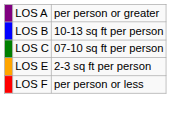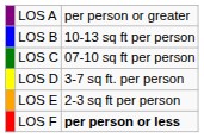+ row: LOS D | 3-7 sq ft. per person
LOS F | column 3: normal -> bold
